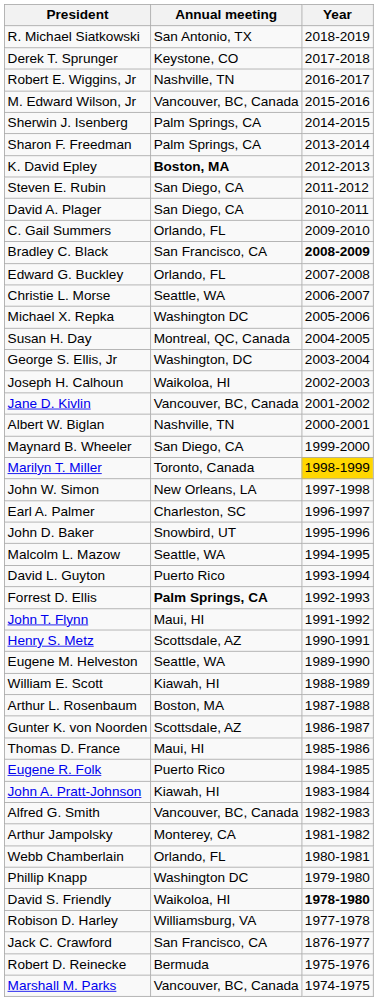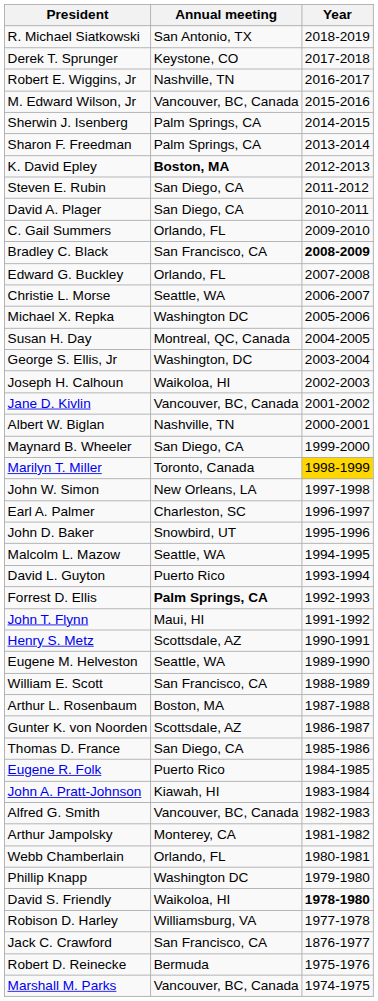William E. Scott | Annual meeting: Kiawah, HI -> San Francisco, CA
Thomas D. France | Annual meeting: Maui, HI -> San Diego, CA
